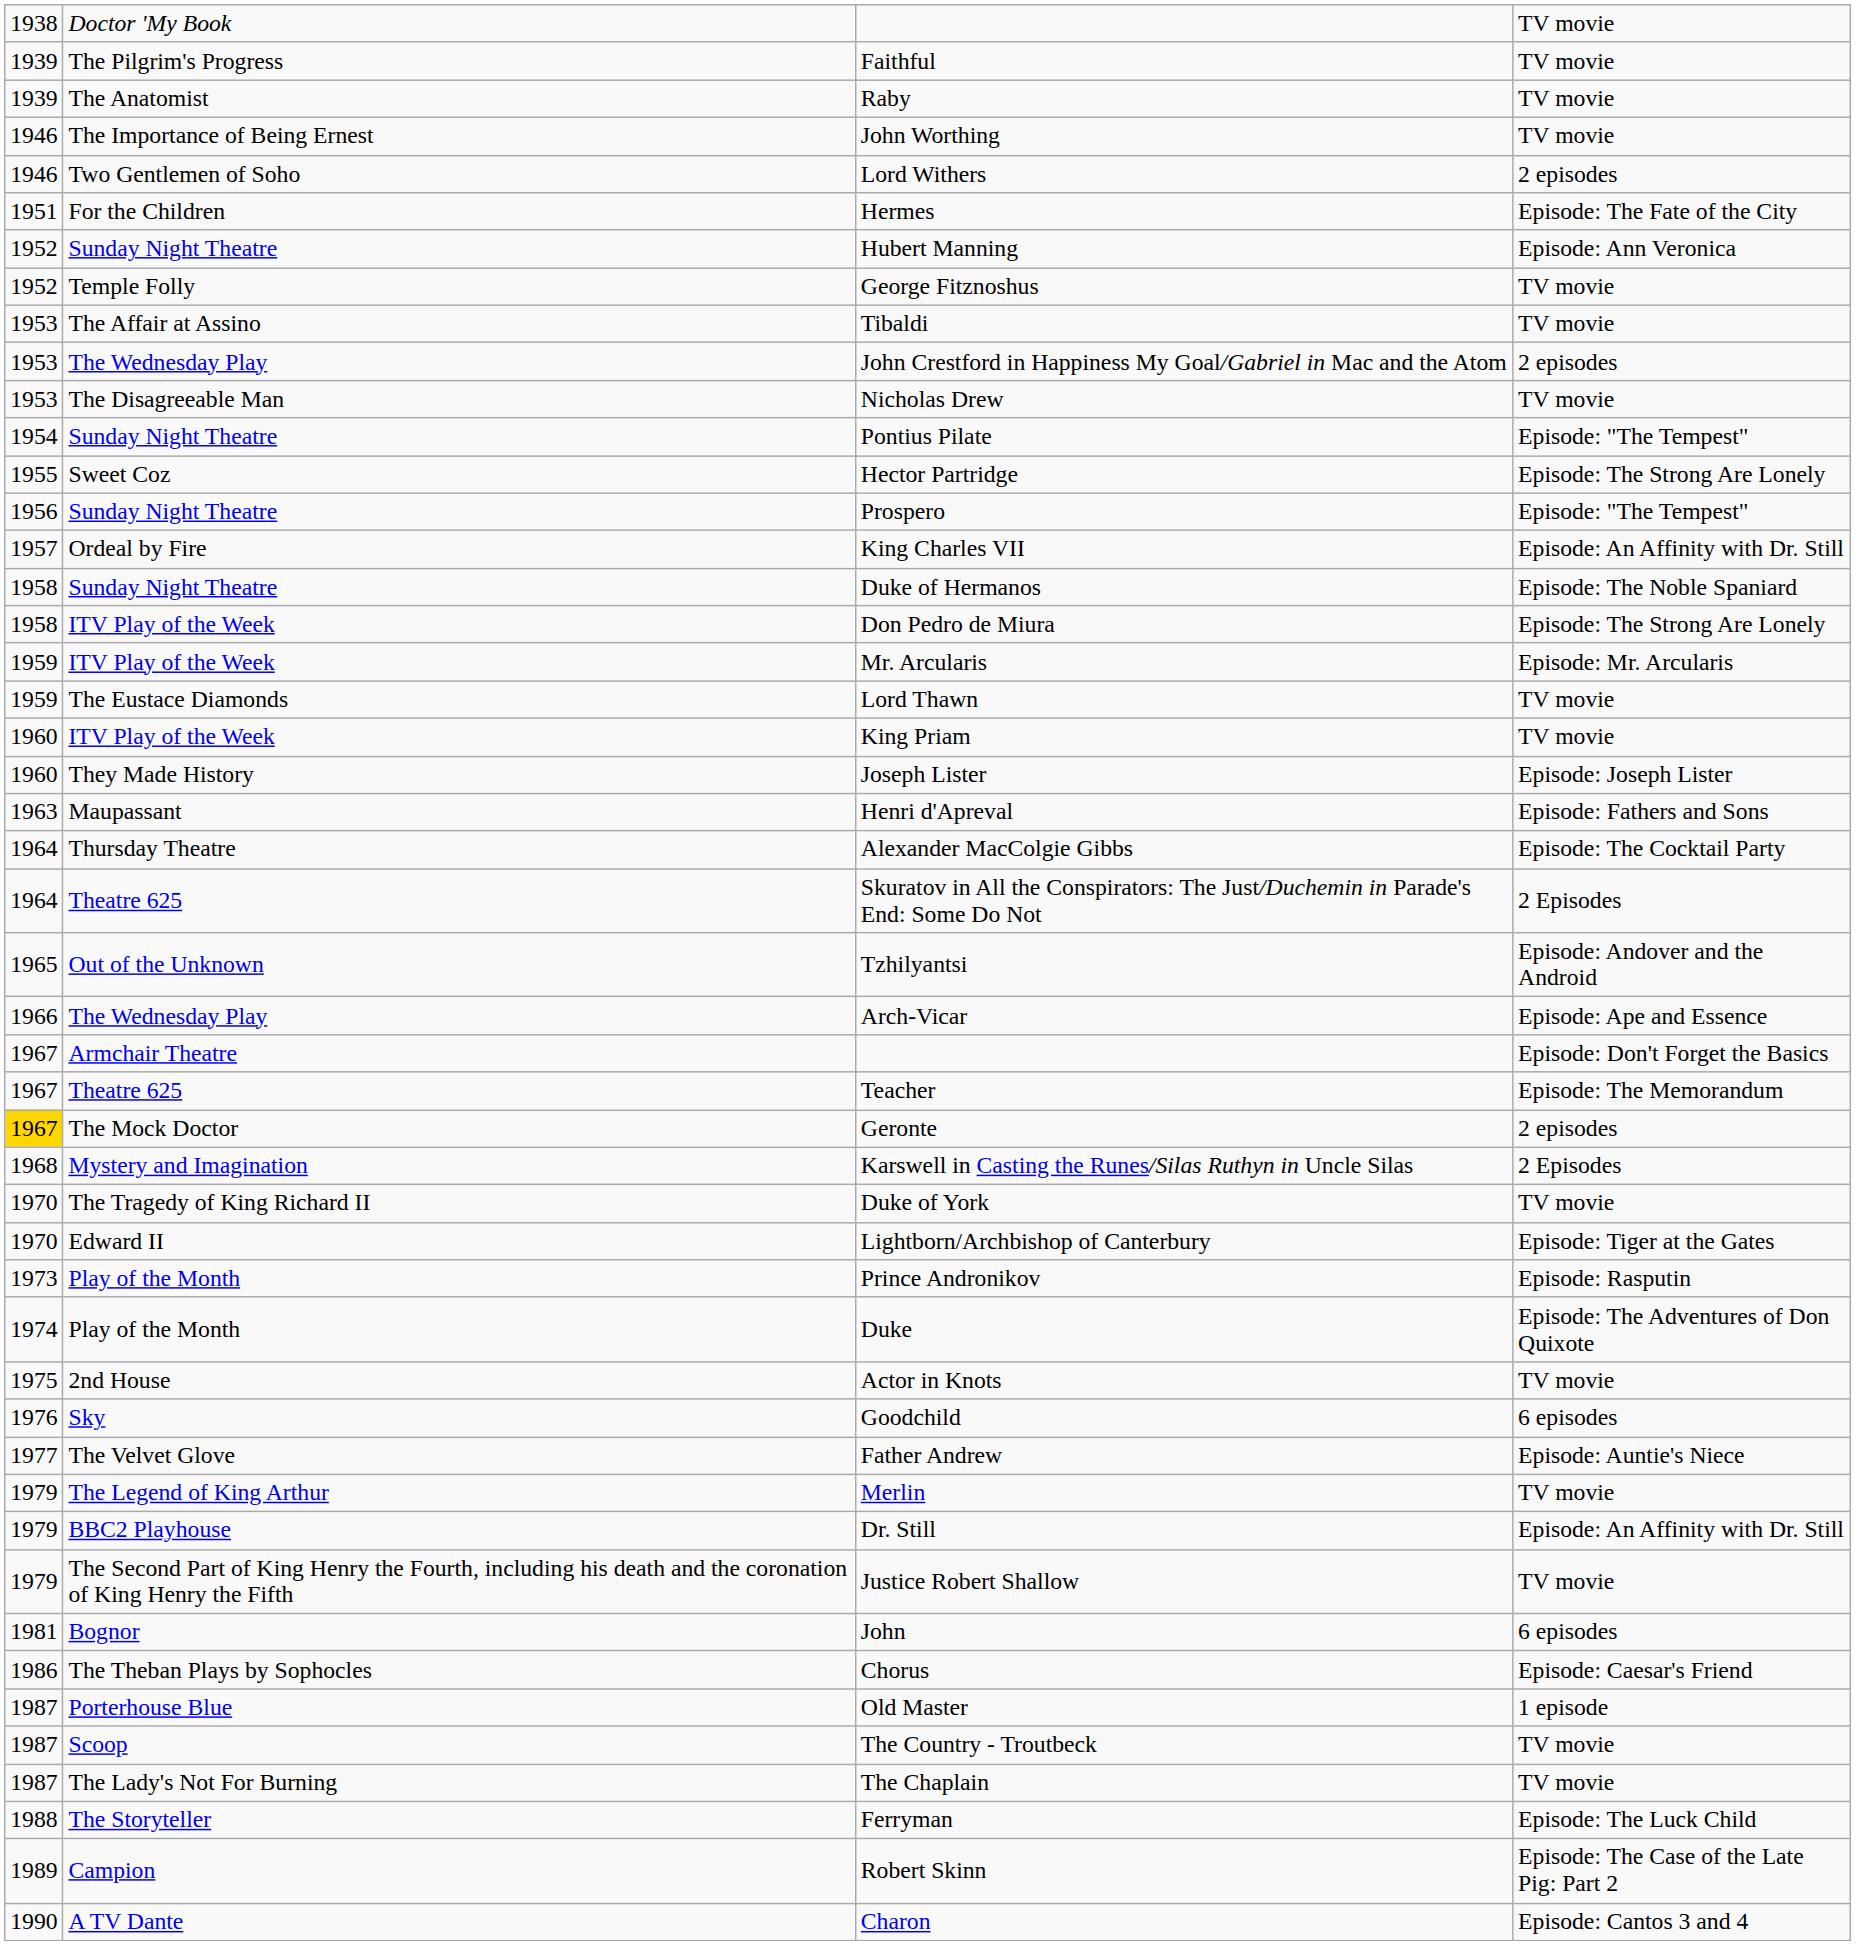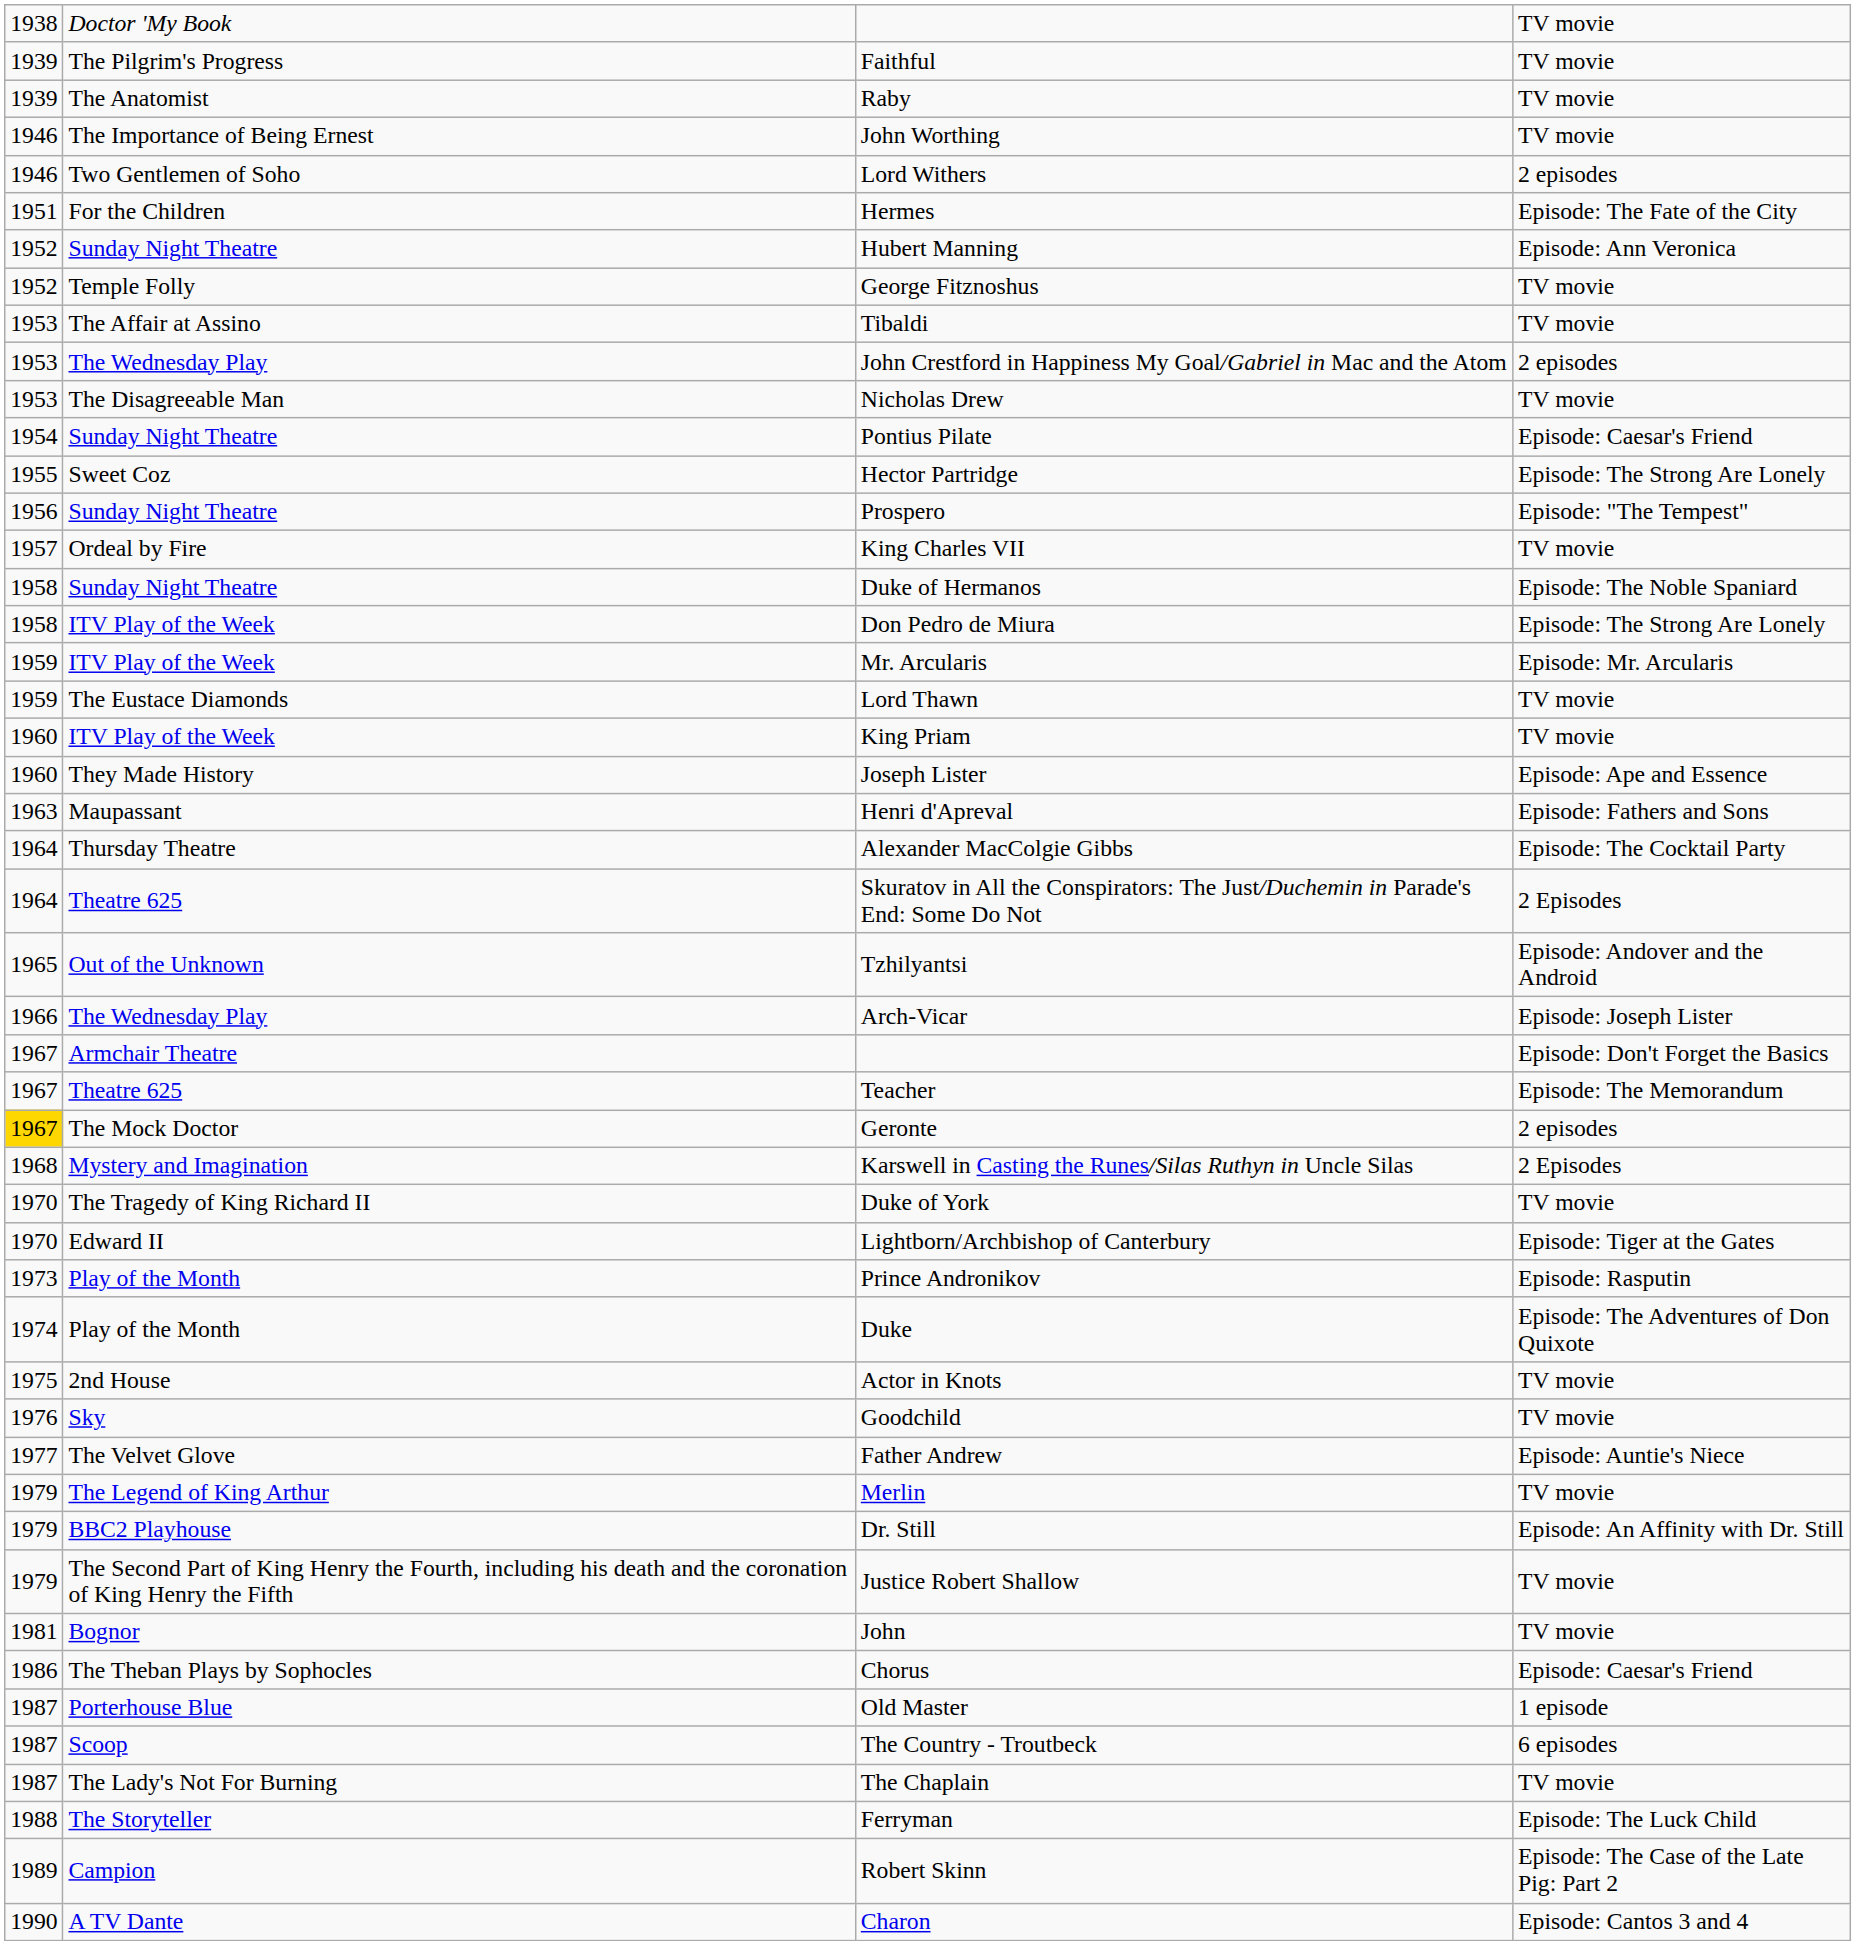Pontius Pilate | column 4: Episode: "The Tempest" -> Episode: Caesar's Friend
King Charles VII | column 4: Episode: An Affinity with Dr. Still -> TV movie
Joseph Lister | column 4: Episode: Joseph Lister -> Episode: Ape and Essence
Arch-Vicar | column 4: Episode: Ape and Essence -> Episode: Joseph Lister
Goodchild | column 4: 6 episodes -> TV movie
John | column 4: 6 episodes -> TV movie
The Country - Troutbeck | column 4: TV movie -> 6 episodes
